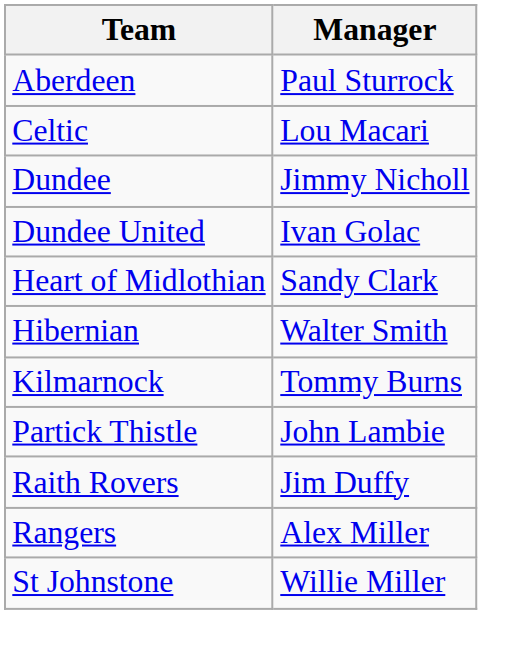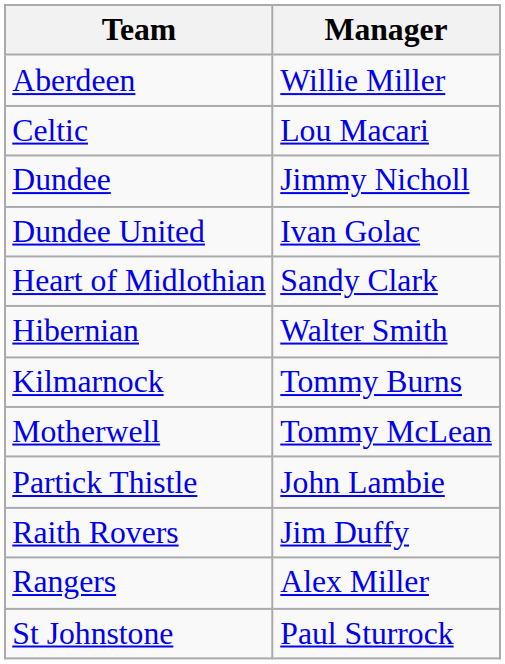Aberdeen | Manager: Paul Sturrock -> Willie Miller
+ row: Motherwell | Tommy McLean
St Johnstone | Manager: Willie Miller -> Paul Sturrock
